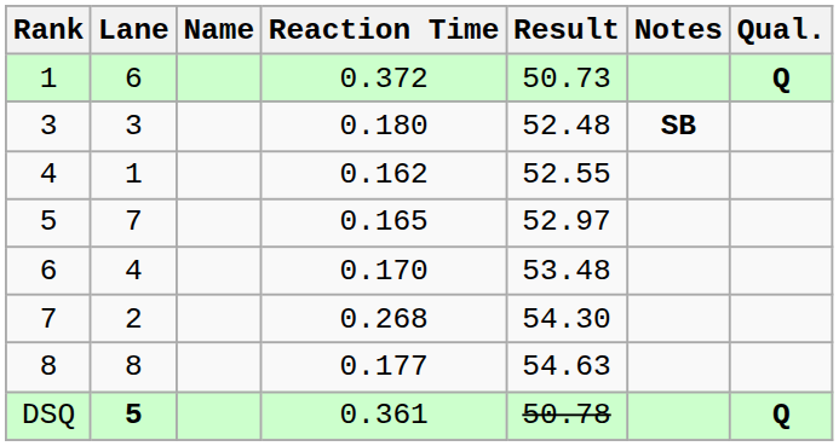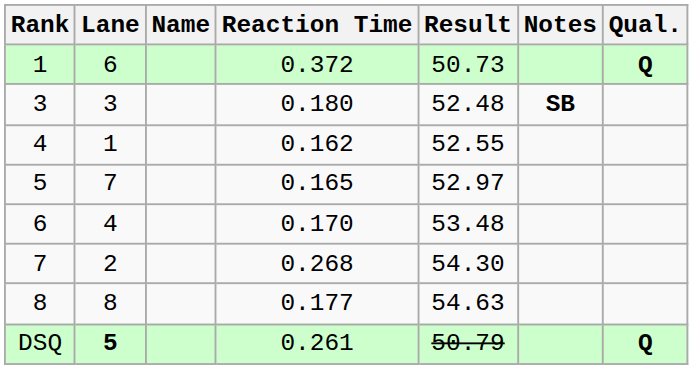DSQ | Reaction Time: 0.361 -> 0.261
DSQ | Result: 50.78 -> 50.79
